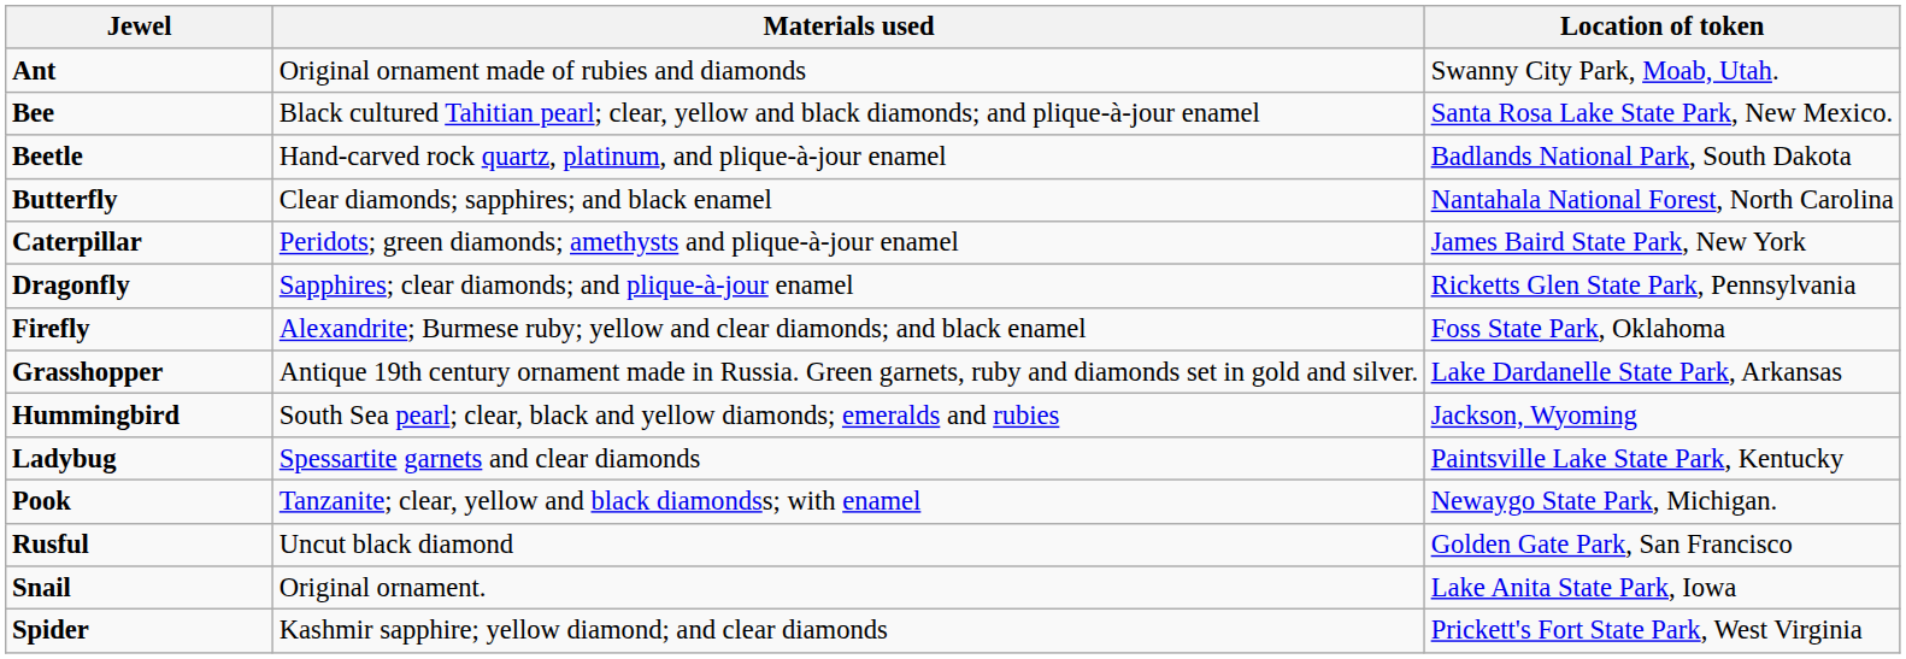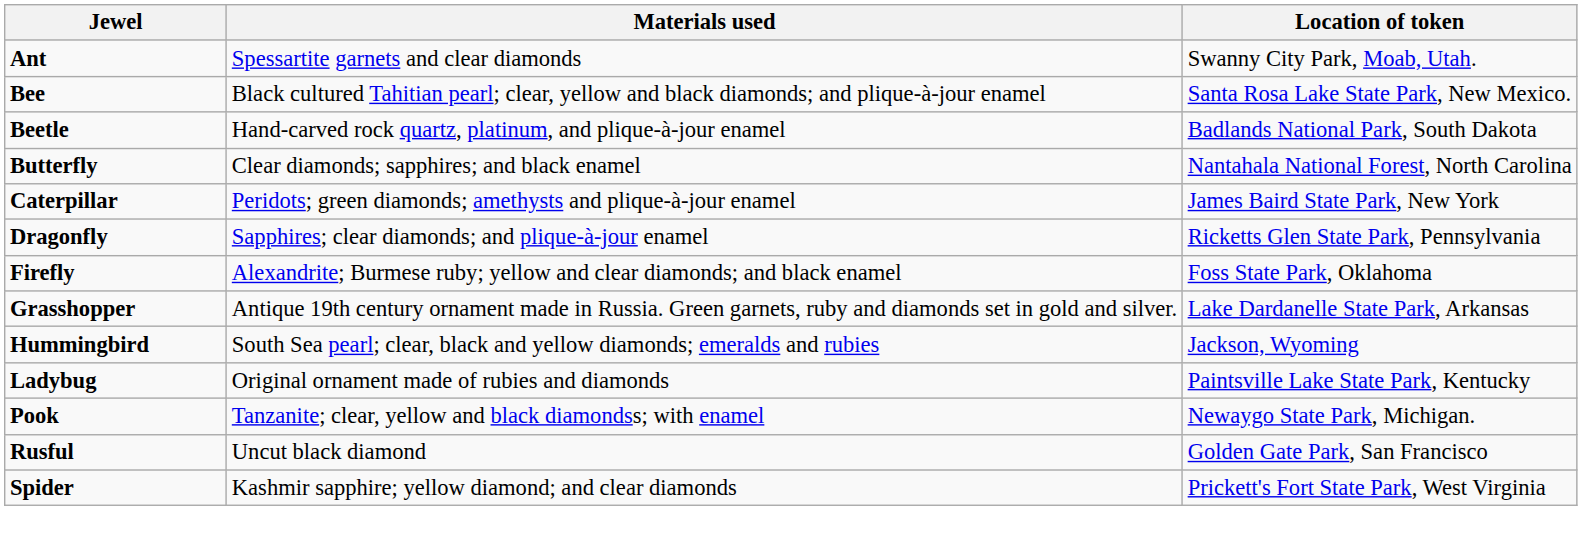Ant | Materials used: Original ornament made of rubies and diamonds -> Spessartite garnets and clear diamonds
Ladybug | Materials used: Spessartite garnets and clear diamonds -> Original ornament made of rubies and diamonds
- row: Snail | Original ornament. | Lake Anita State Park, Iowa
